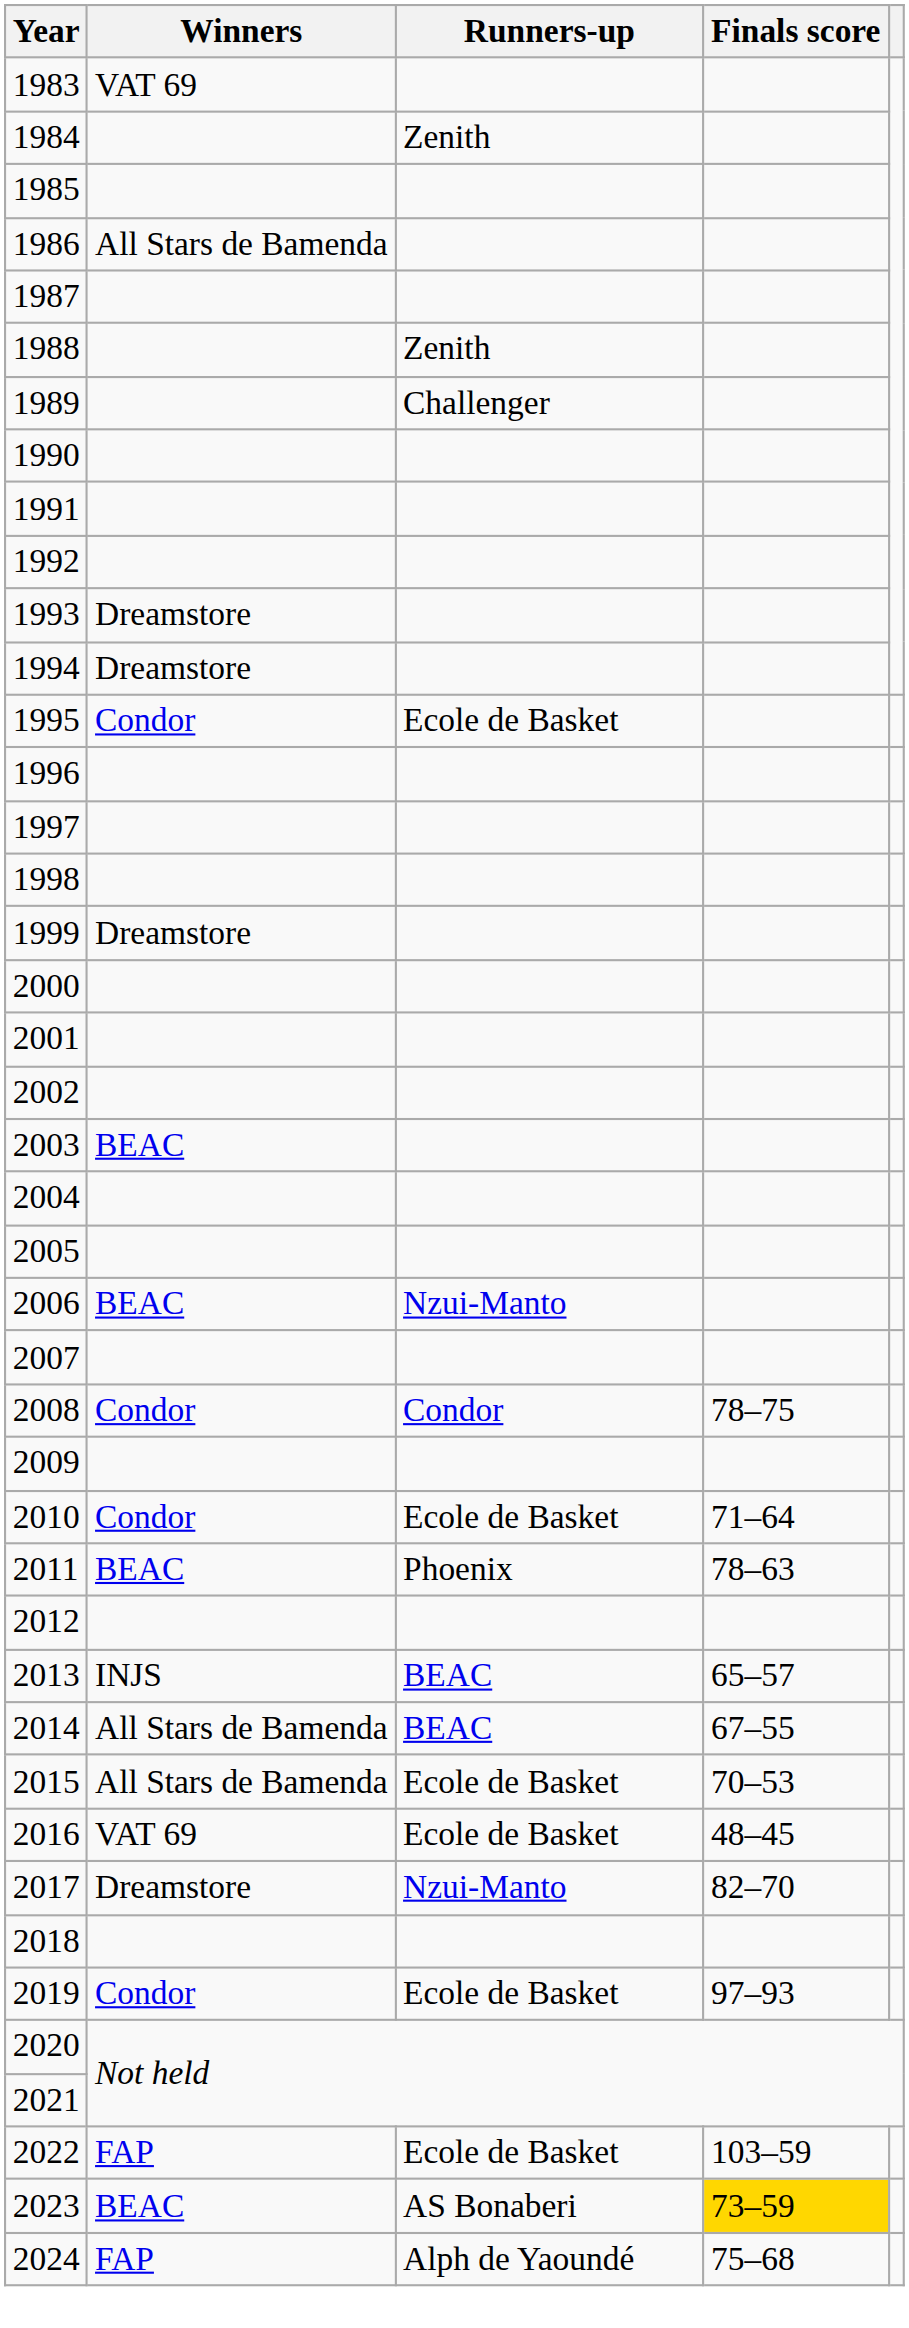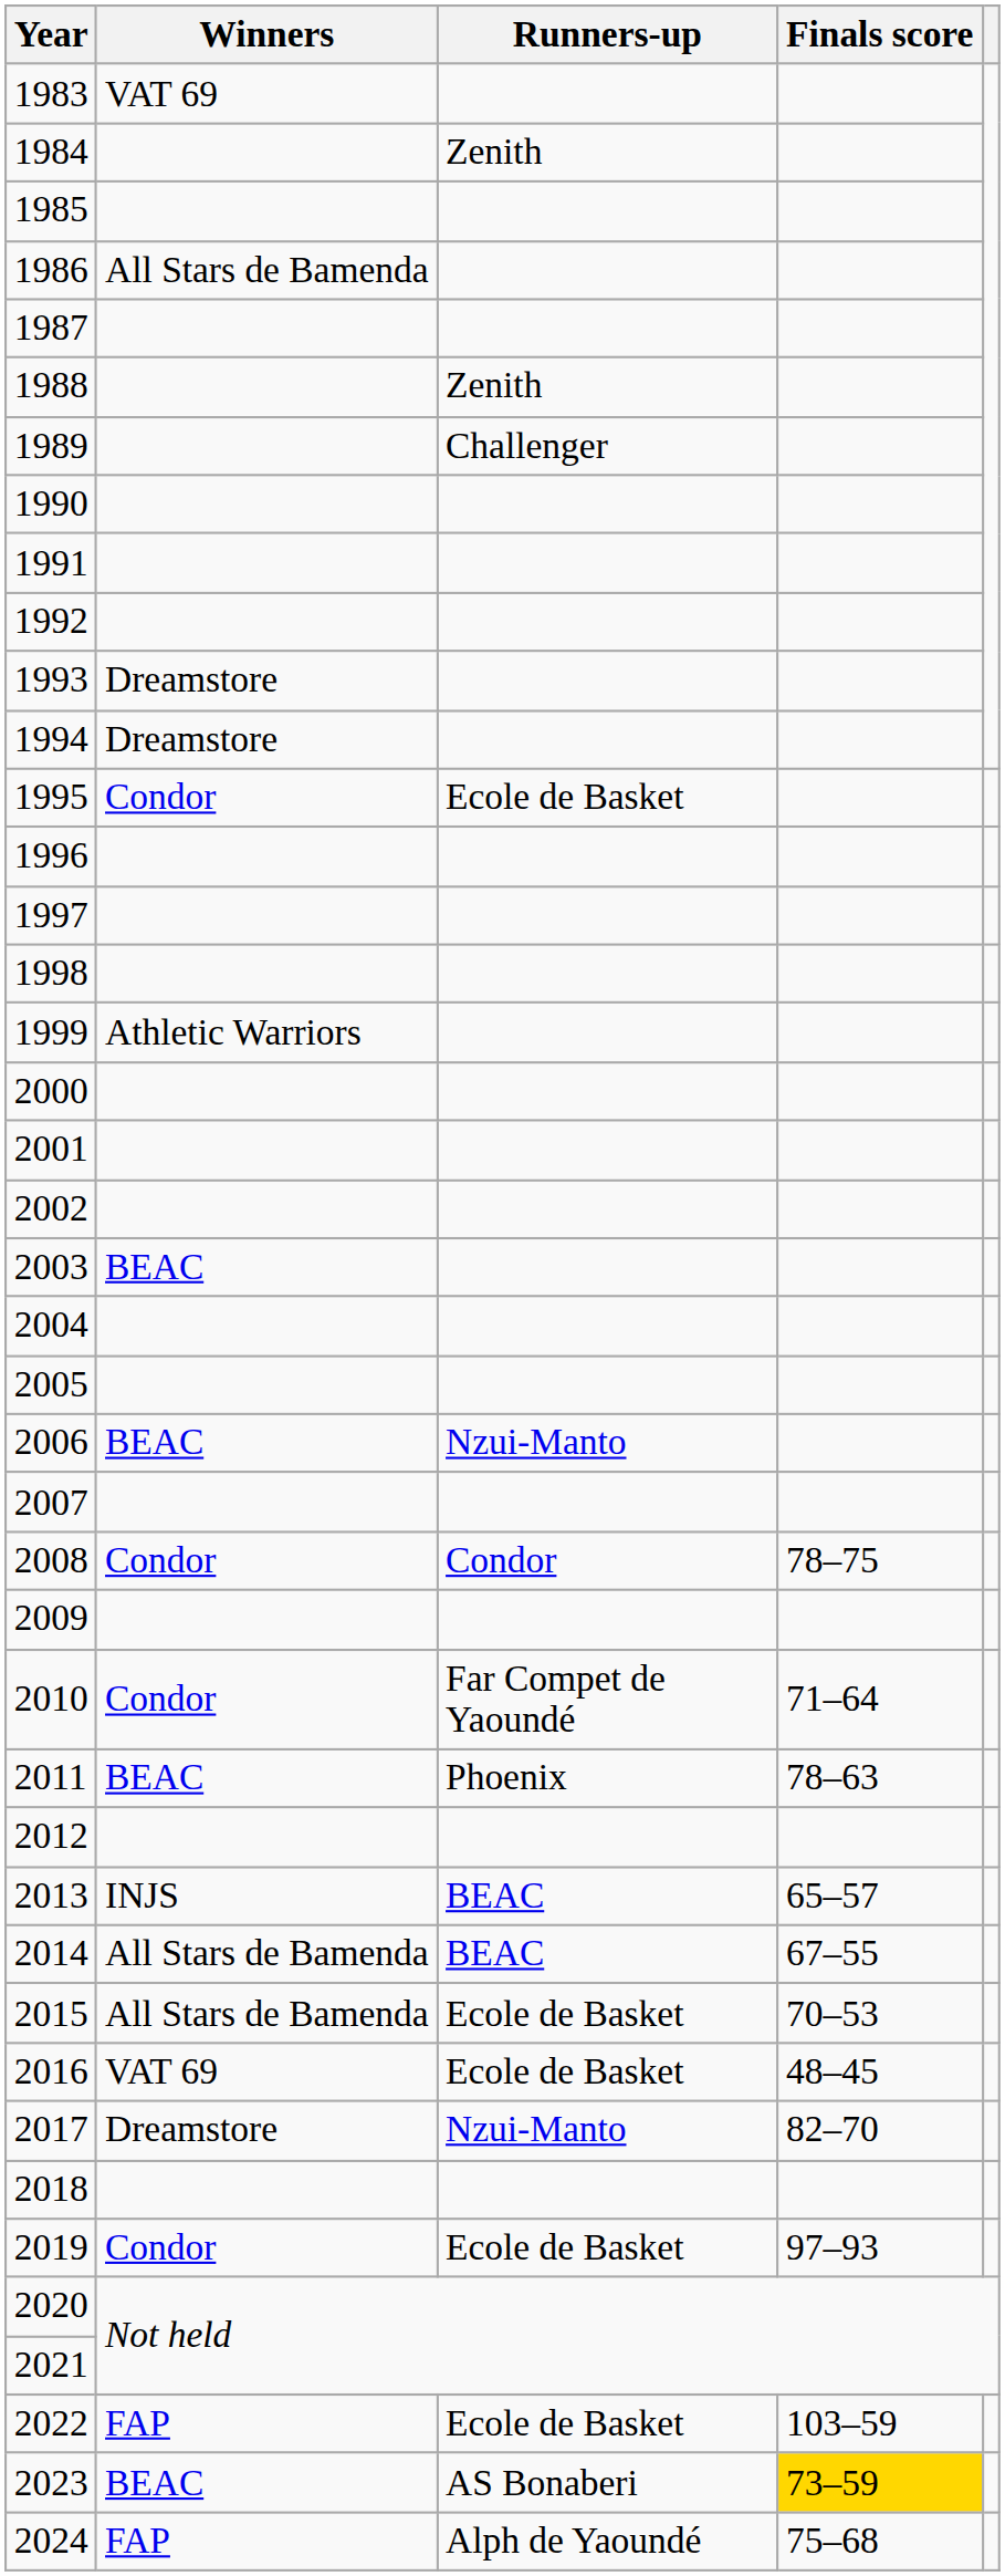1999 | Winners: Dreamstore -> Athletic Warriors
2010 | Runners-up: Ecole de Basket -> Far Compet de Yaoundé
